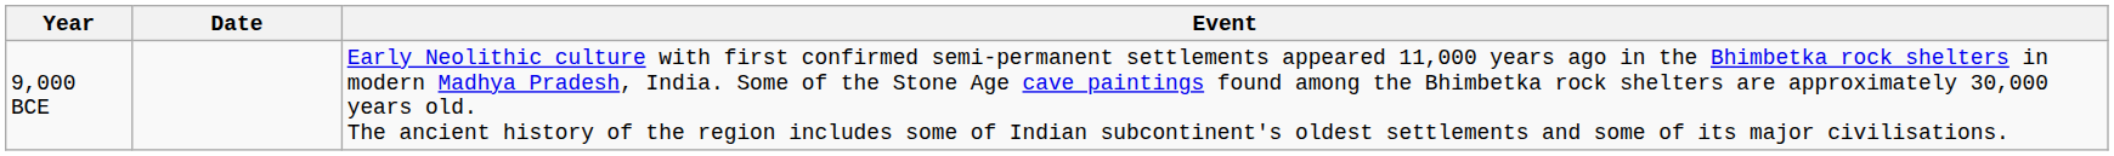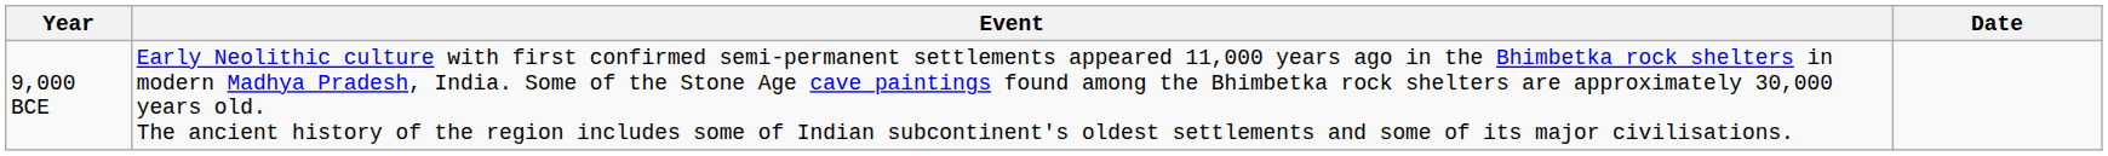columns swapped: Date <-> Event
